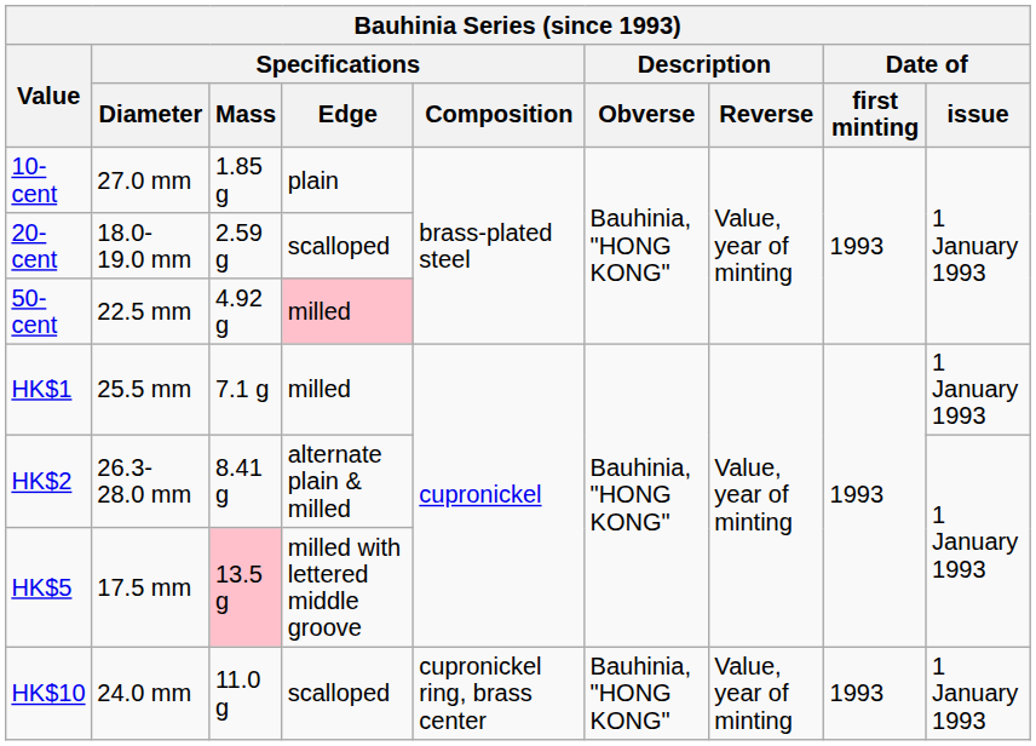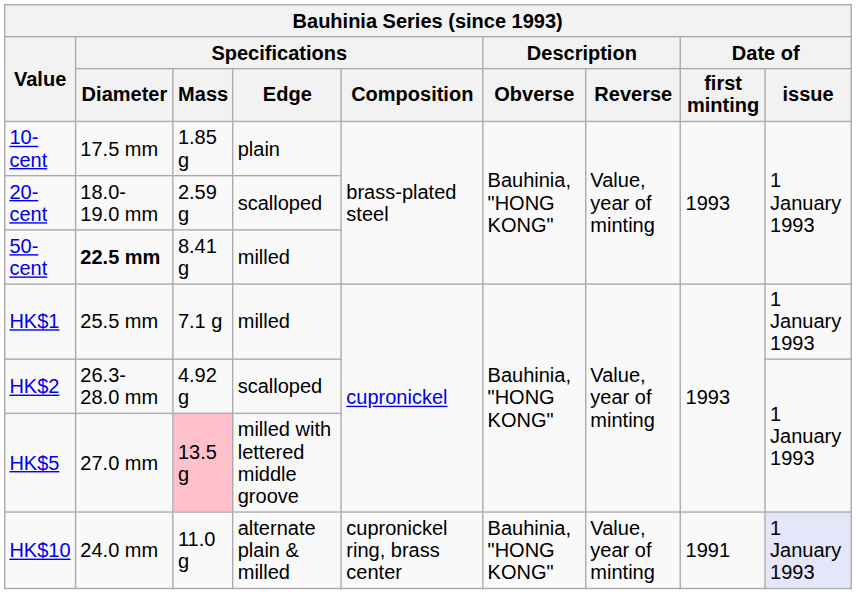10-cent | Specifications / Diameter: 27.0 mm -> 17.5 mm
50-cent | Specifications / Diameter: normal -> bold
50-cent | Specifications / Mass: 4.92 g -> 8.41 g
50-cent | Specifications / Edge: pink background -> no background
HK$2 | Specifications / Mass: 8.41 g -> 4.92 g
HK$2 | Specifications / Edge: alternate plain & milled -> scalloped
HK$5 | Specifications / Diameter: 17.5 mm -> 27.0 mm
HK$10 | Specifications / Edge: scalloped -> alternate plain & milled
HK$10 | Date of / first minting: 1993 -> 1991
HK$10 | Date of / issue: no background -> lavender background
